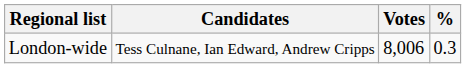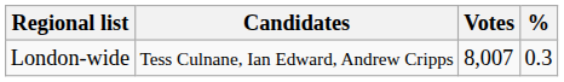London-wide | Votes: 8,006 -> 8,007
